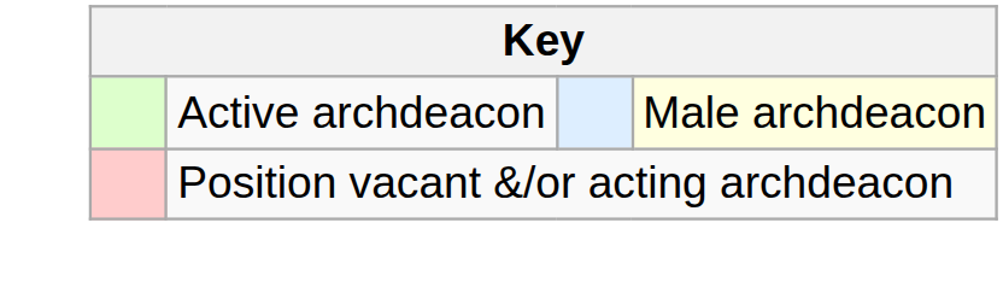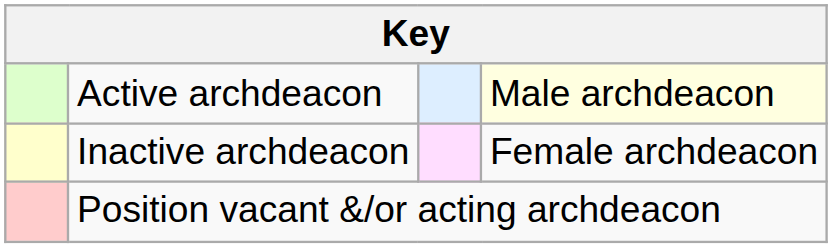+ row: Inactive archdeacon | Female archdeacon
